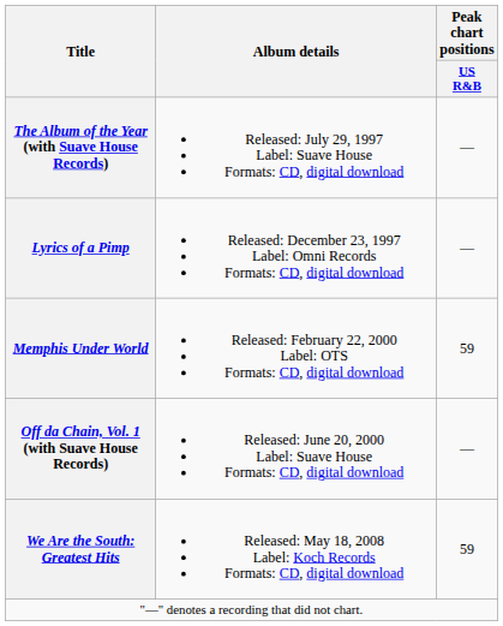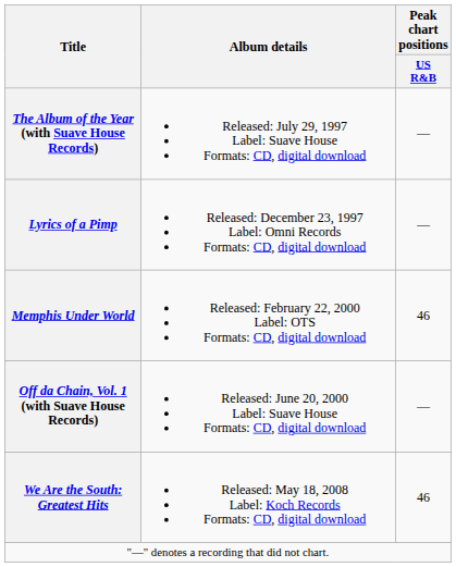Memphis Under World | Peak chart positions / US R&B: 59 -> 46
We Are the South: Greatest Hits | Peak chart positions / US R&B: 59 -> 46
